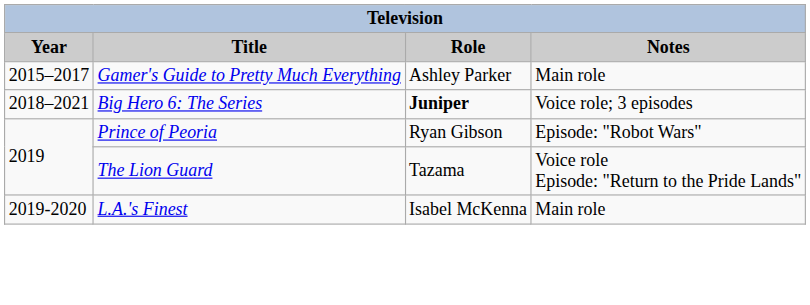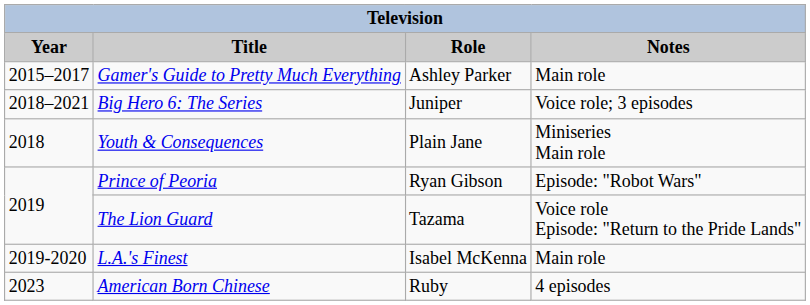Big Hero 6: The Series | Role: bold -> normal
+ row: 2018 | Youth & Consequences | Plain Jane | Miniseries Main role
+ row: 2023 | American Born Chinese | Ruby | 4 episodes
